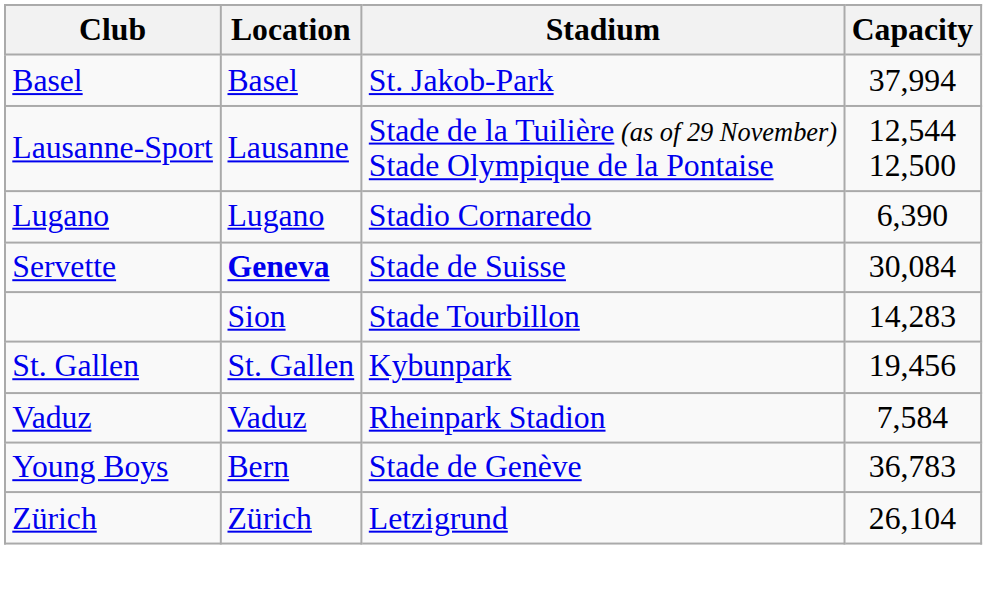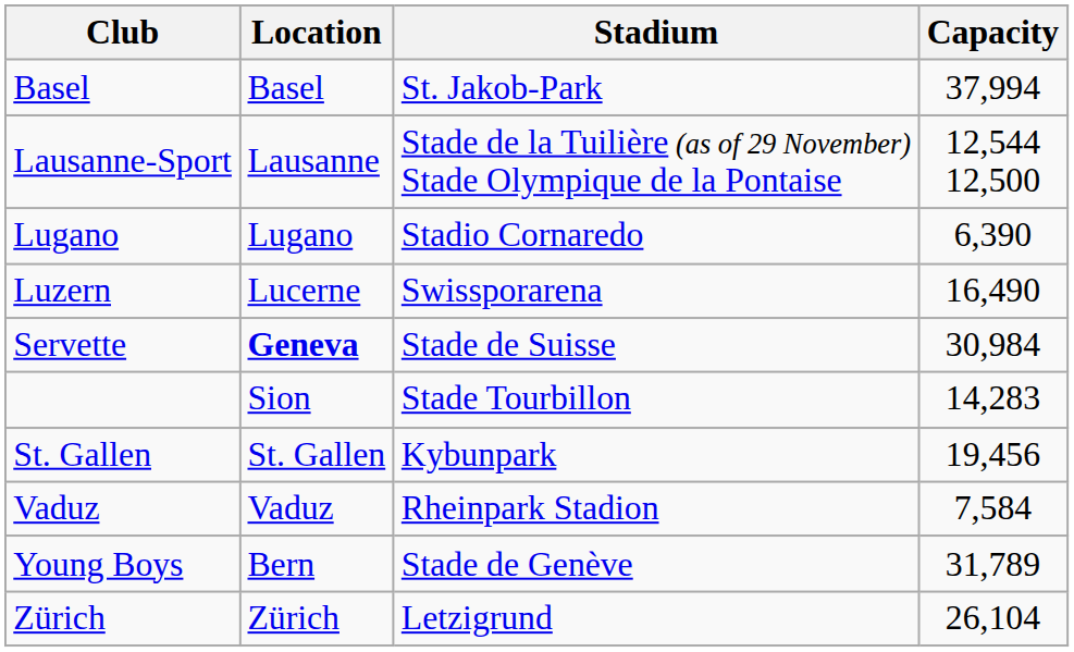+ row: Luzern | Lucerne | Swissporarena | 16,490
Servette | Capacity: 30,084 -> 30,984
Young Boys | Capacity: 36,783 -> 31,789
